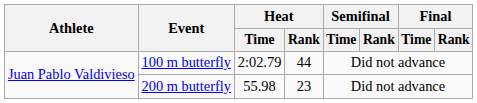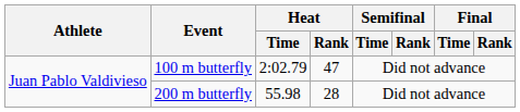100 m butterfly | Heat / Rank: 44 -> 47
200 m butterfly | Heat / Rank: 23 -> 28
